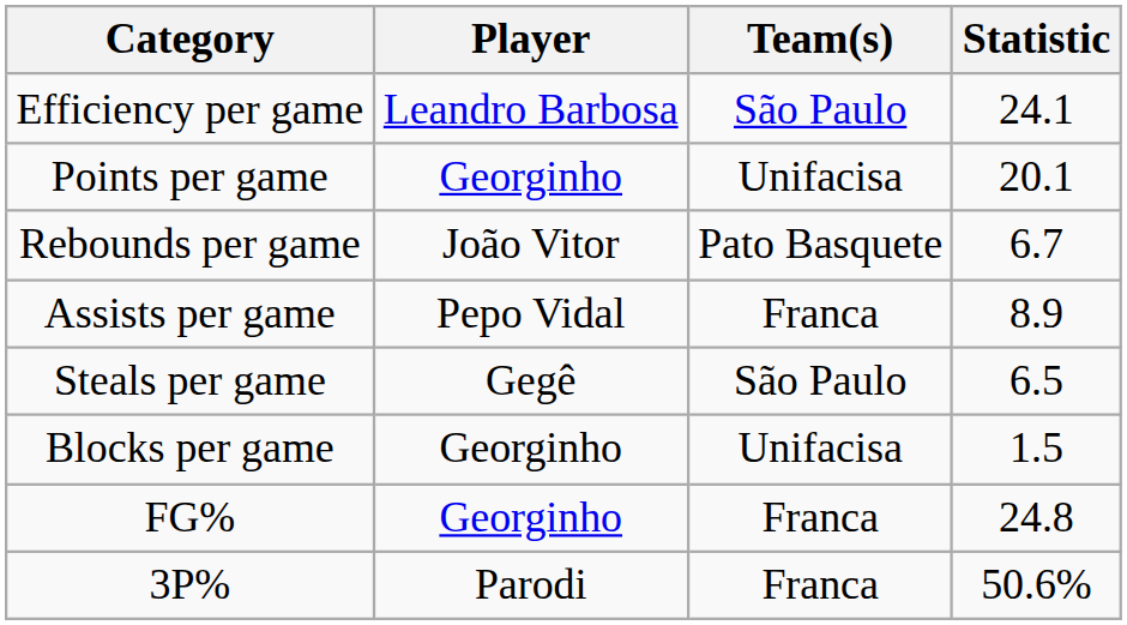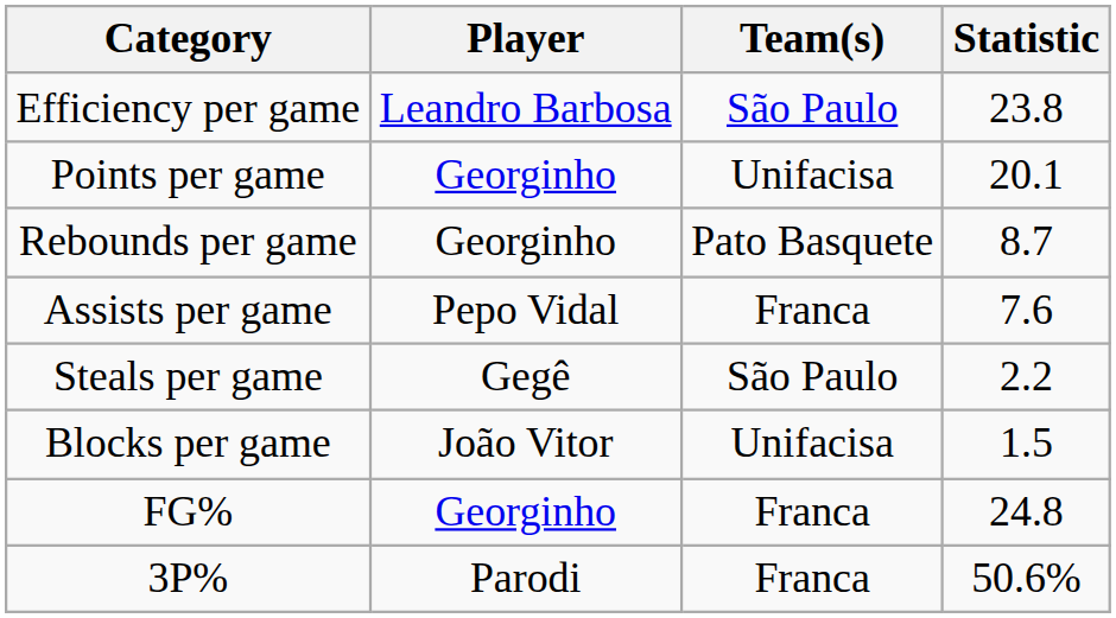Efficiency per game | Statistic: 24.1 -> 23.8
Rebounds per game | Player: João Vitor -> Georginho
Rebounds per game | Statistic: 6.7 -> 8.7
Assists per game | Statistic: 8.9 -> 7.6
Steals per game | Statistic: 6.5 -> 2.2
Blocks per game | Player: Georginho -> João Vitor
